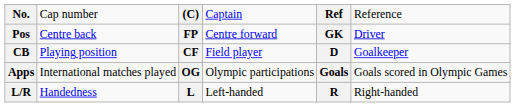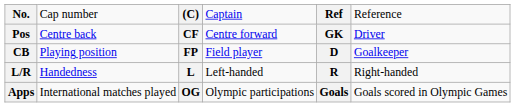Pos | column 3: FP -> CF
CB | column 3: CF -> FP
rows swapped: L/R <-> Apps
